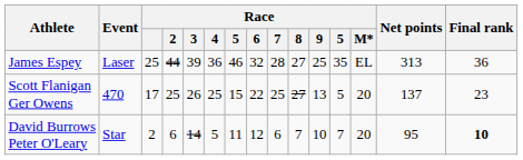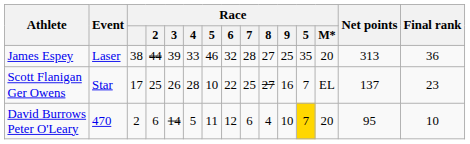James Espey | Race: 25 -> 38
James Espey | Race / 4: 36 -> 33
James Espey | Race / M*: EL -> 20
Scott Flanigan Ger Owens | Event: 470 -> Star
Scott Flanigan Ger Owens | Race / 4: 25 -> 28
Scott Flanigan Ger Owens | column 7: 15 -> 10
Scott Flanigan Ger Owens | Race / 9: 13 -> 16
Scott Flanigan Ger Owens | column 12: 5 -> 7
Scott Flanigan Ger Owens | Race / M*: 20 -> EL
David Burrows Peter O'Leary | Event: Star -> 470
David Burrows Peter O'Leary | Race / 8: 7 -> 4
David Burrows Peter O'Leary | column 12: no background -> gold background
David Burrows Peter O'Leary | Final rank: bold -> normal
